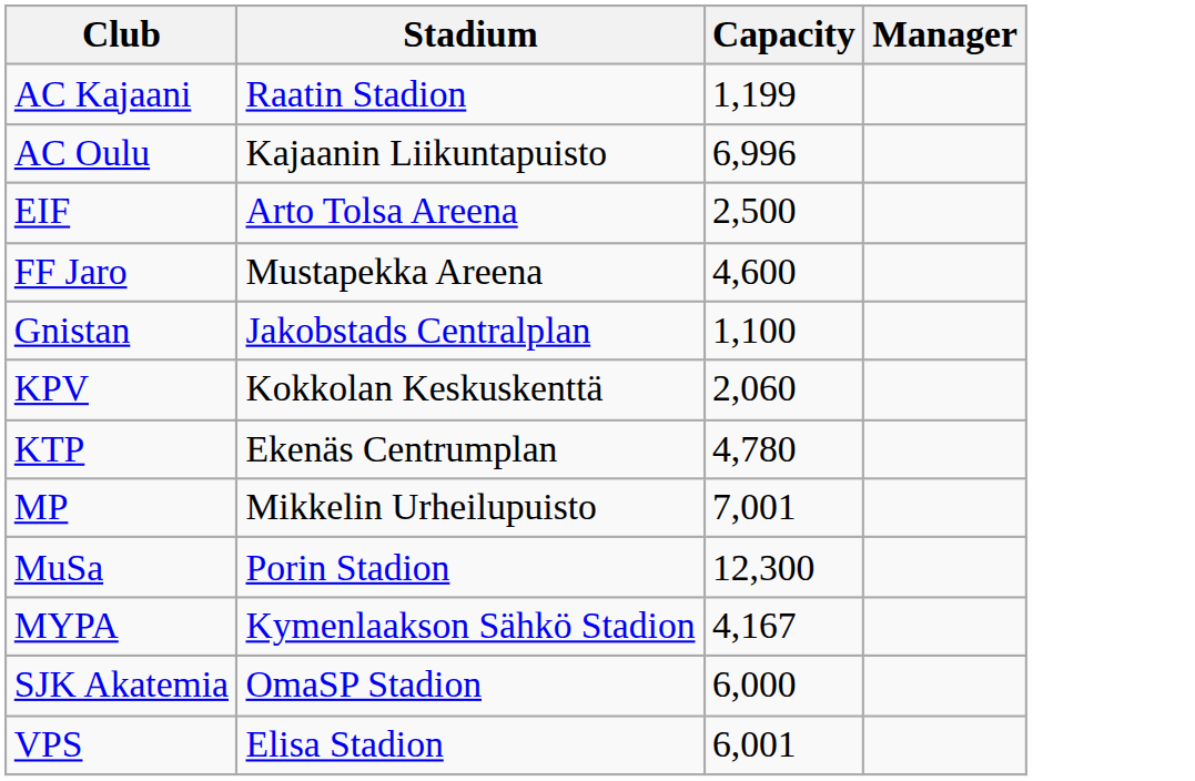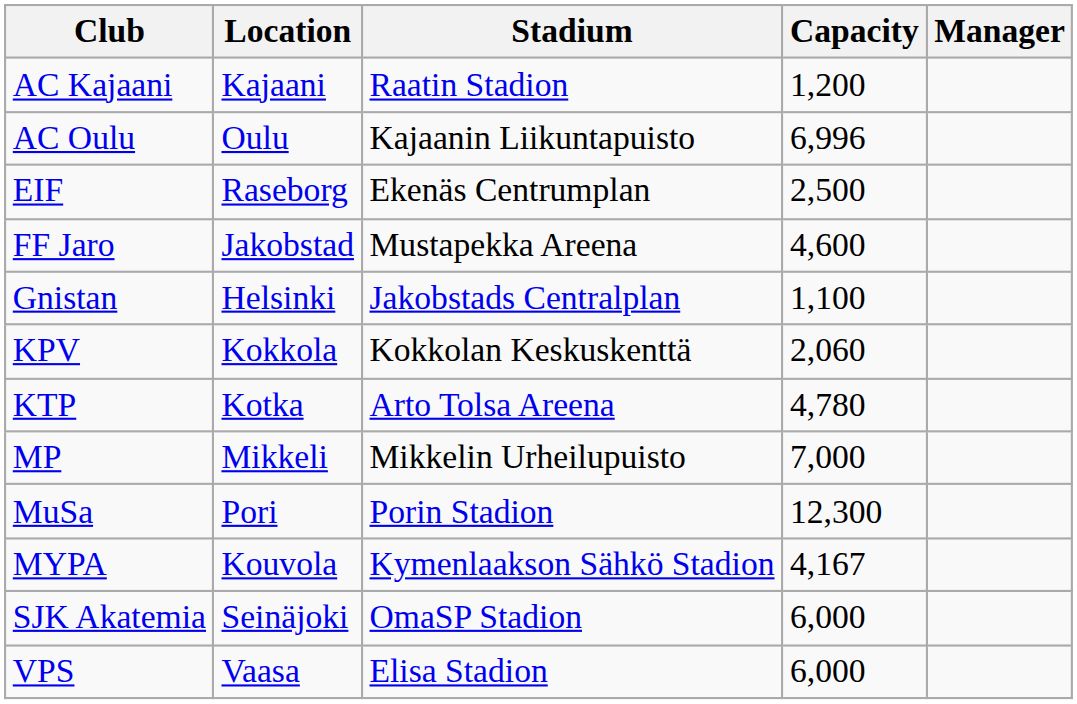+ column: Location | Kajaani | Oulu | Raseborg | Jakobstad | Helsinki | Kokkola | Kotka | Mikkeli | Pori | Kouvola | Seinäjoki | Vaasa
AC Kajaani | Capacity: 1,199 -> 1,200
EIF | Stadium: Arto Tolsa Areena -> Ekenäs Centrumplan
KTP | Stadium: Ekenäs Centrumplan -> Arto Tolsa Areena
MP | Capacity: 7,001 -> 7,000
VPS | Capacity: 6,001 -> 6,000
